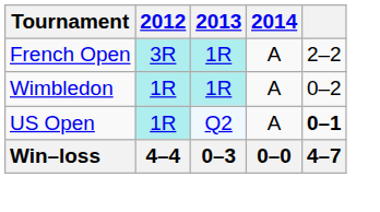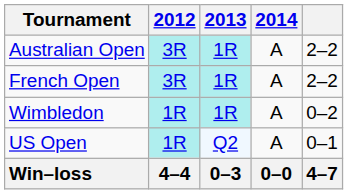+ row: Australian Open | 3R | 1R | A | 2–2
US Open | column 5: bold -> normal
